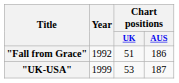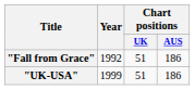"UK-USA" | Chart positions / UK: 53 -> 51
"UK-USA" | Chart positions / AUS: 187 -> 186
